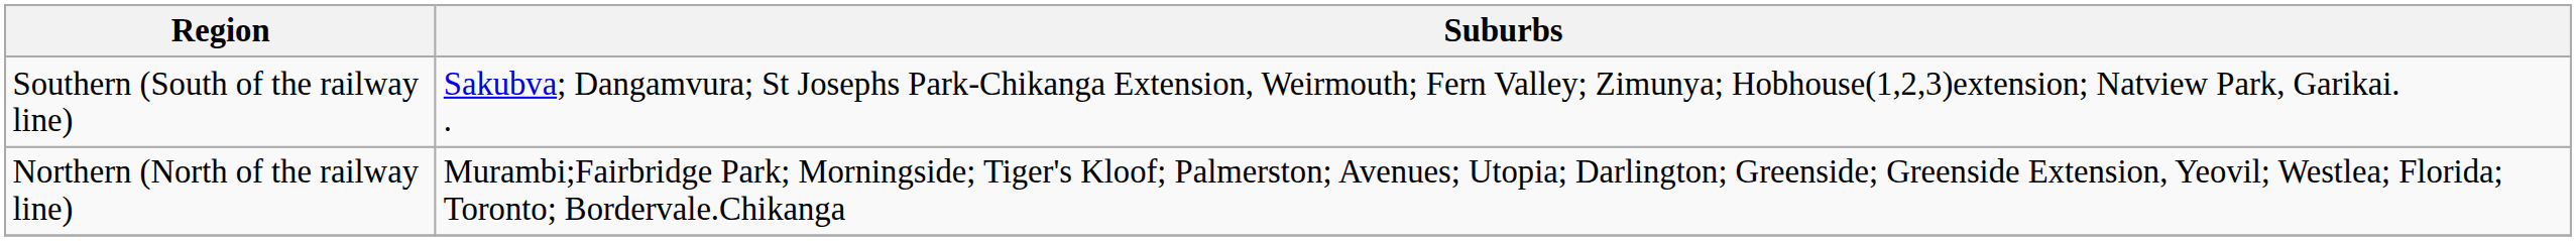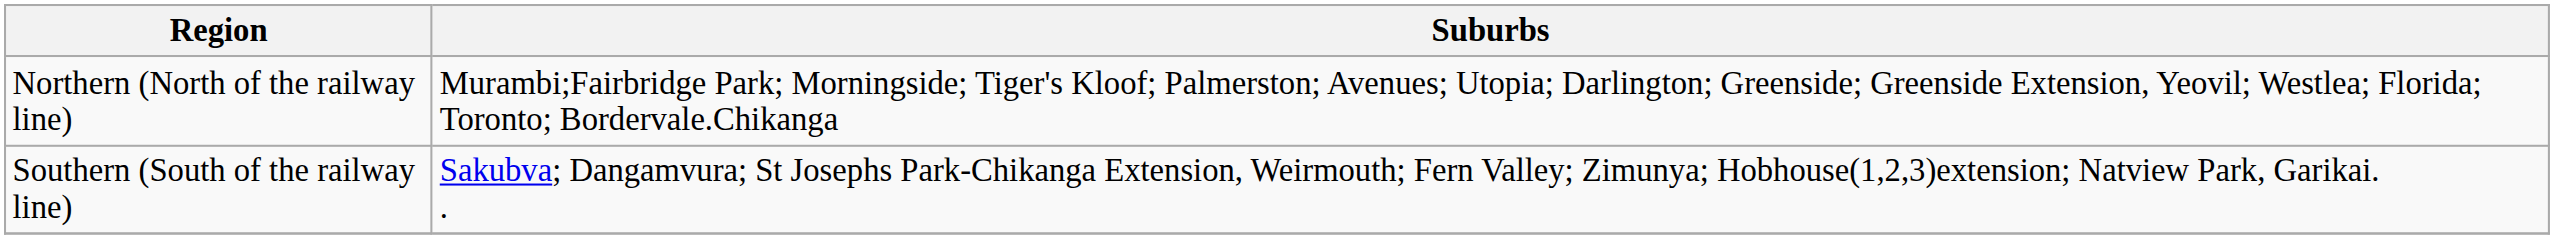rows swapped: Northern (North of the railway line) <-> Southern (South of the railway line)
